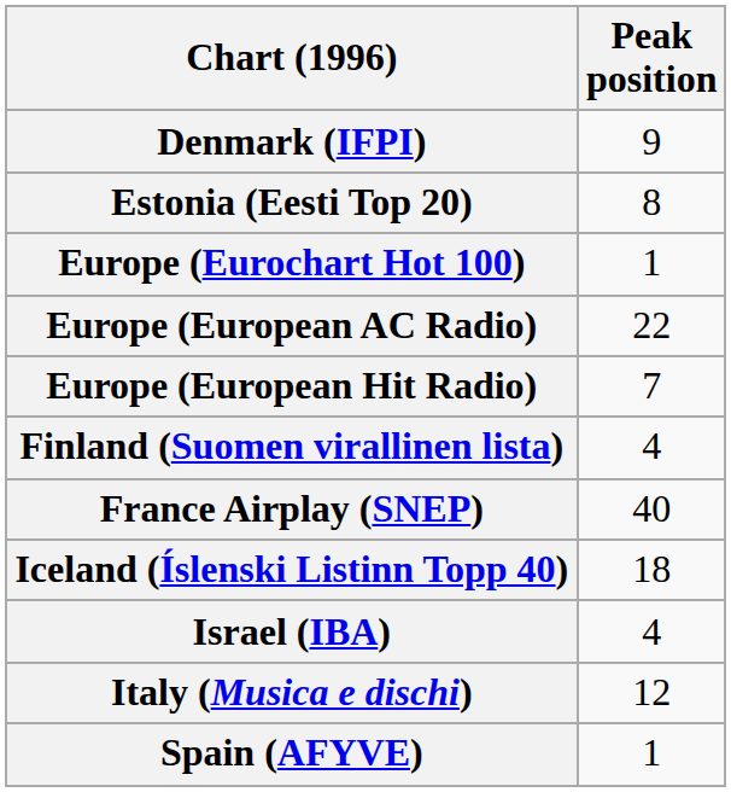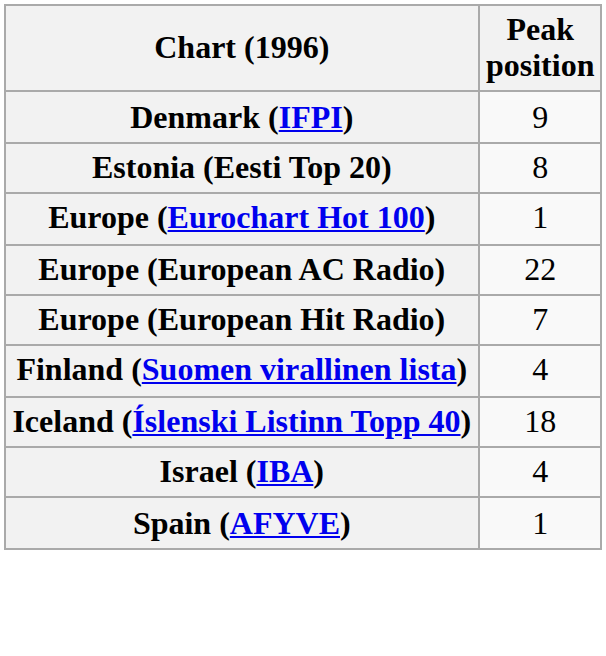- row: France Airplay (SNEP) | 40
- row: Italy (Musica e dischi) | 12
